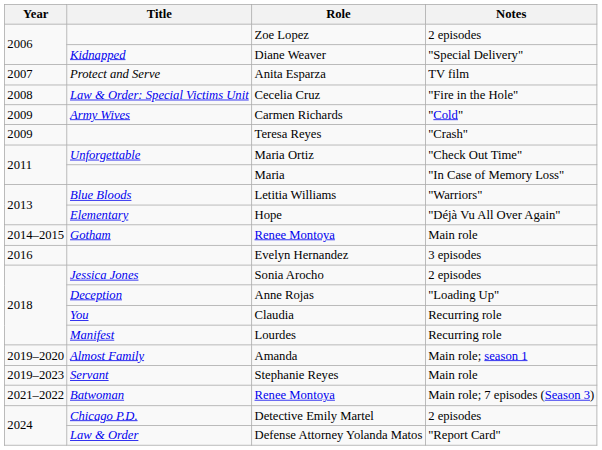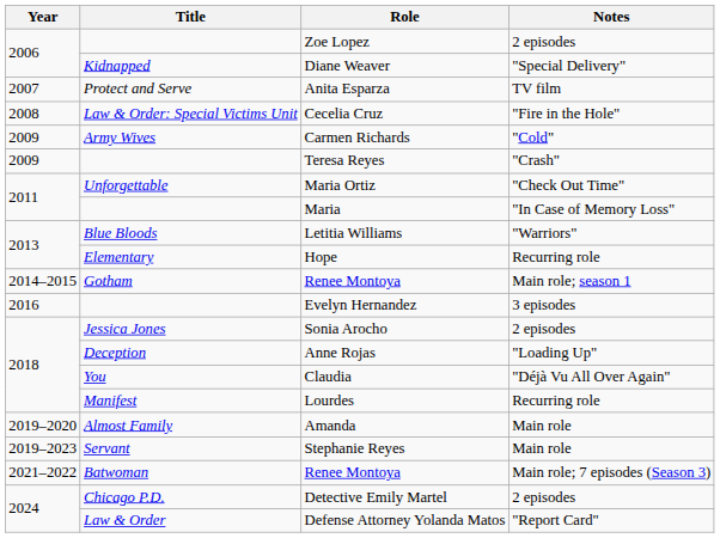Hope | Notes: "Déjà Vu All Over Again" -> Recurring role
Gotham / Renee Montoya | Notes: Main role -> Main role; season 1
Claudia | Notes: Recurring role -> "Déjà Vu All Over Again"
Amanda | Notes: Main role; season 1 -> Main role
